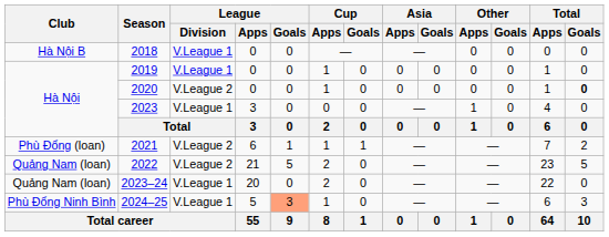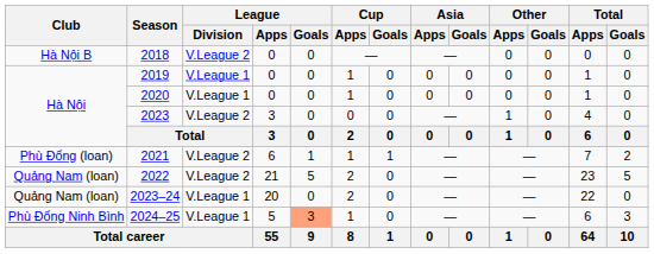2018 | League / Division: V.League 1 -> V.League 2
2020 | League / Division: V.League 2 -> V.League 1
2020 | Total / Goals: bold -> normal
2023 | League / Division: V.League 1 -> V.League 2
